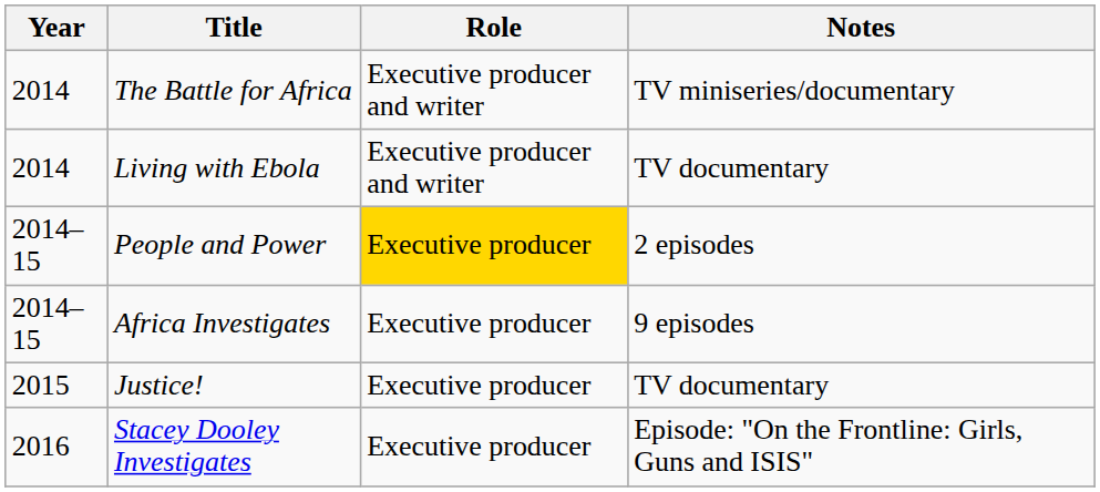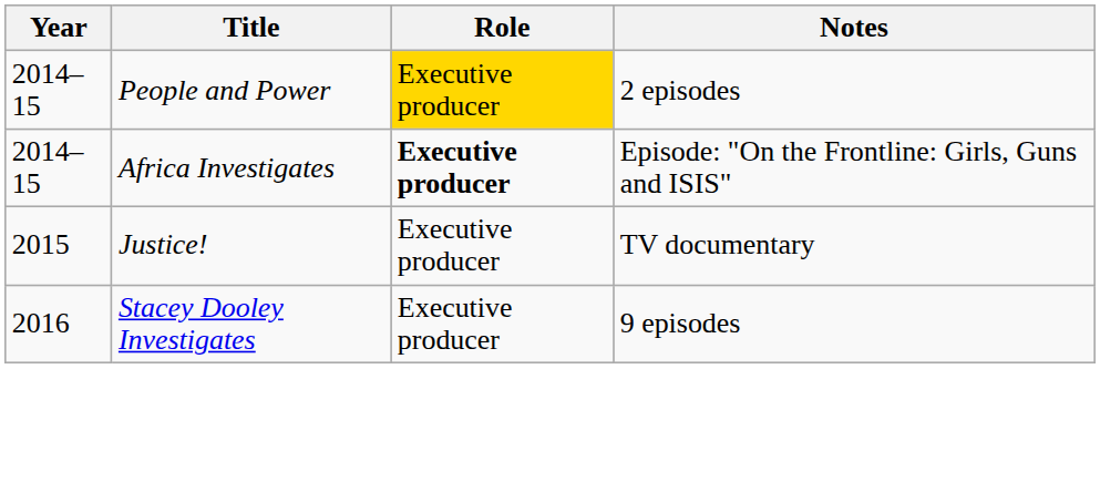- row: 2014 | The Battle for Africa | Executive producer and writer | TV miniseries/documentary
- row: 2014 | Living with Ebola | Executive producer and writer | TV documentary
Africa Investigates | Role: normal -> bold
Africa Investigates | Notes: 9 episodes -> Episode: "On the Frontline: Girls, Guns and ISIS"
Stacey Dooley Investigates | Notes: Episode: "On the Frontline: Girls, Guns and ISIS" -> 9 episodes
